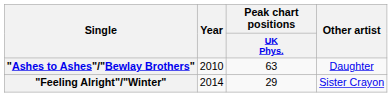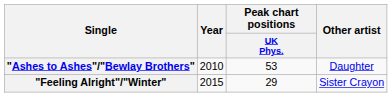"Ashes to Ashes"/"Bewlay Brothers" | Peak chart positions / UK Phys.: 63 -> 53
"Feeling Alright"/"Winter" | Year: 2014 -> 2015
